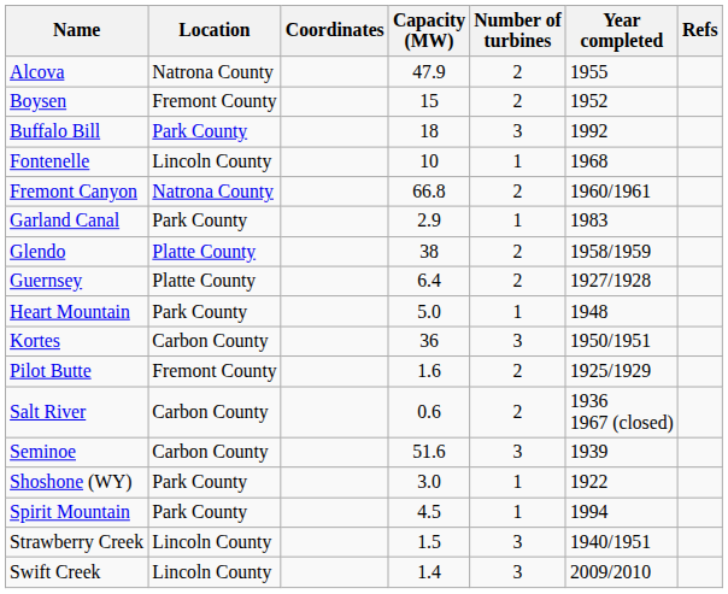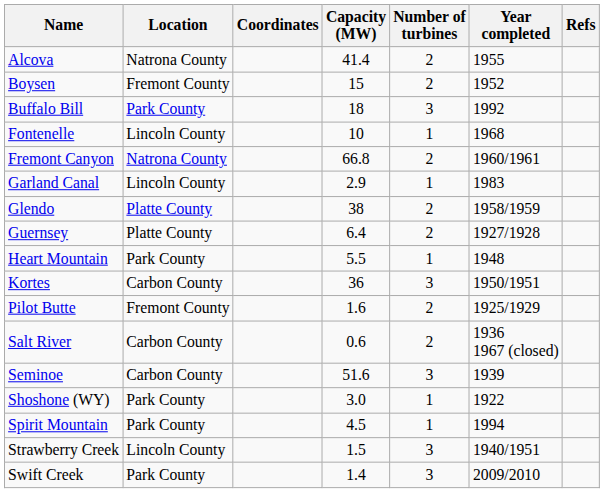Alcova | Capacity (MW): 47.9 -> 41.4
Garland Canal | Location: Park County -> Lincoln County
Heart Mountain | Capacity (MW): 5.0 -> 5.5
Swift Creek | Location: Lincoln County -> Park County
